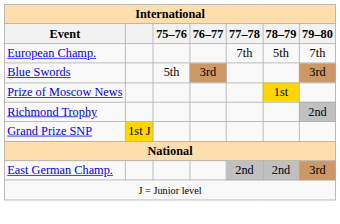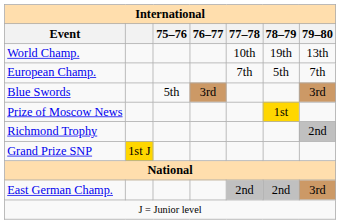+ row: World Champ. | 10th | 19th | 13th
